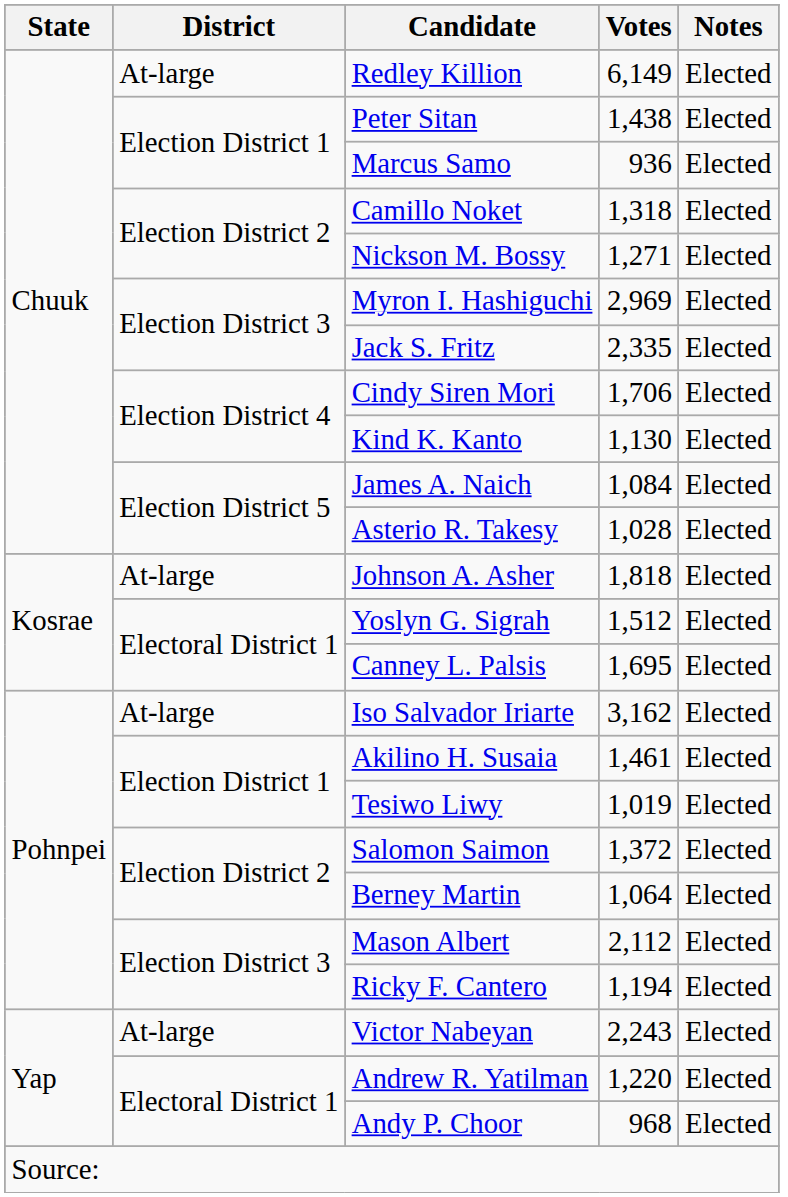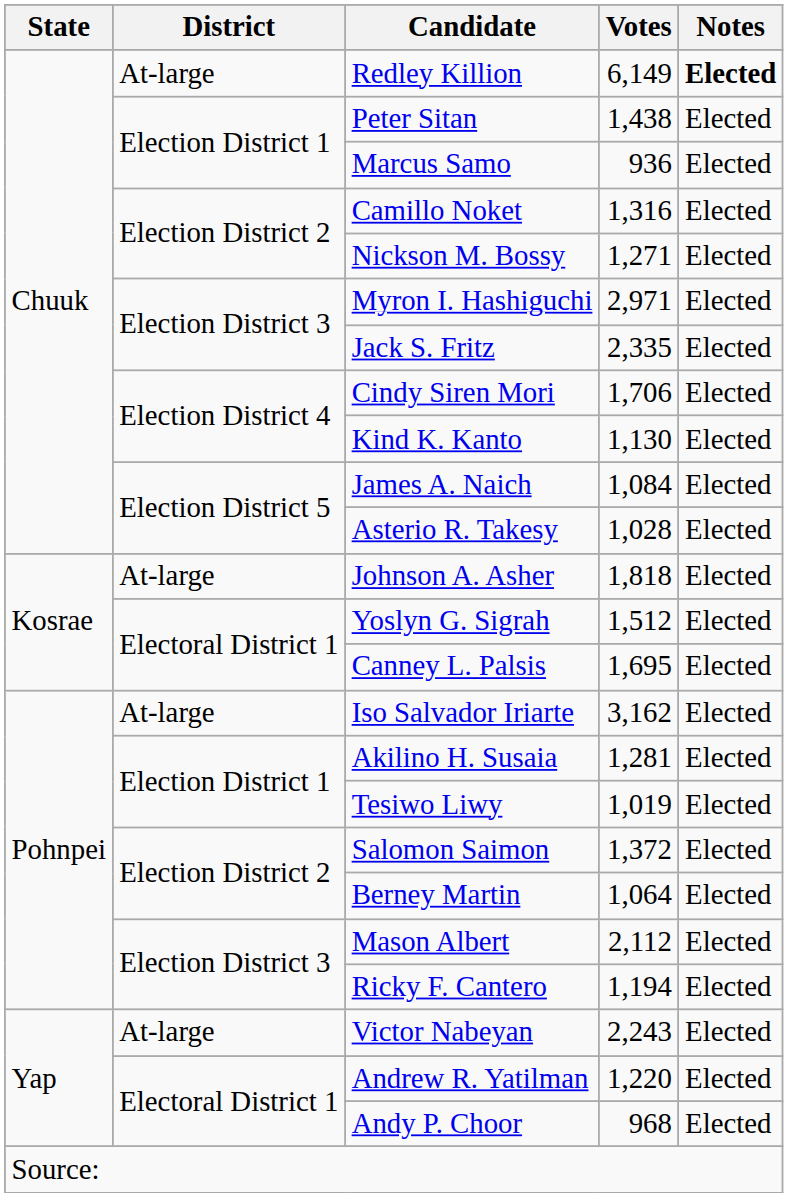Redley Killion | Notes: normal -> bold
Camillo Noket | Votes: 1,318 -> 1,316
Myron I. Hashiguchi | Votes: 2,969 -> 2,971
Akilino H. Susaia | Votes: 1,461 -> 1,281
